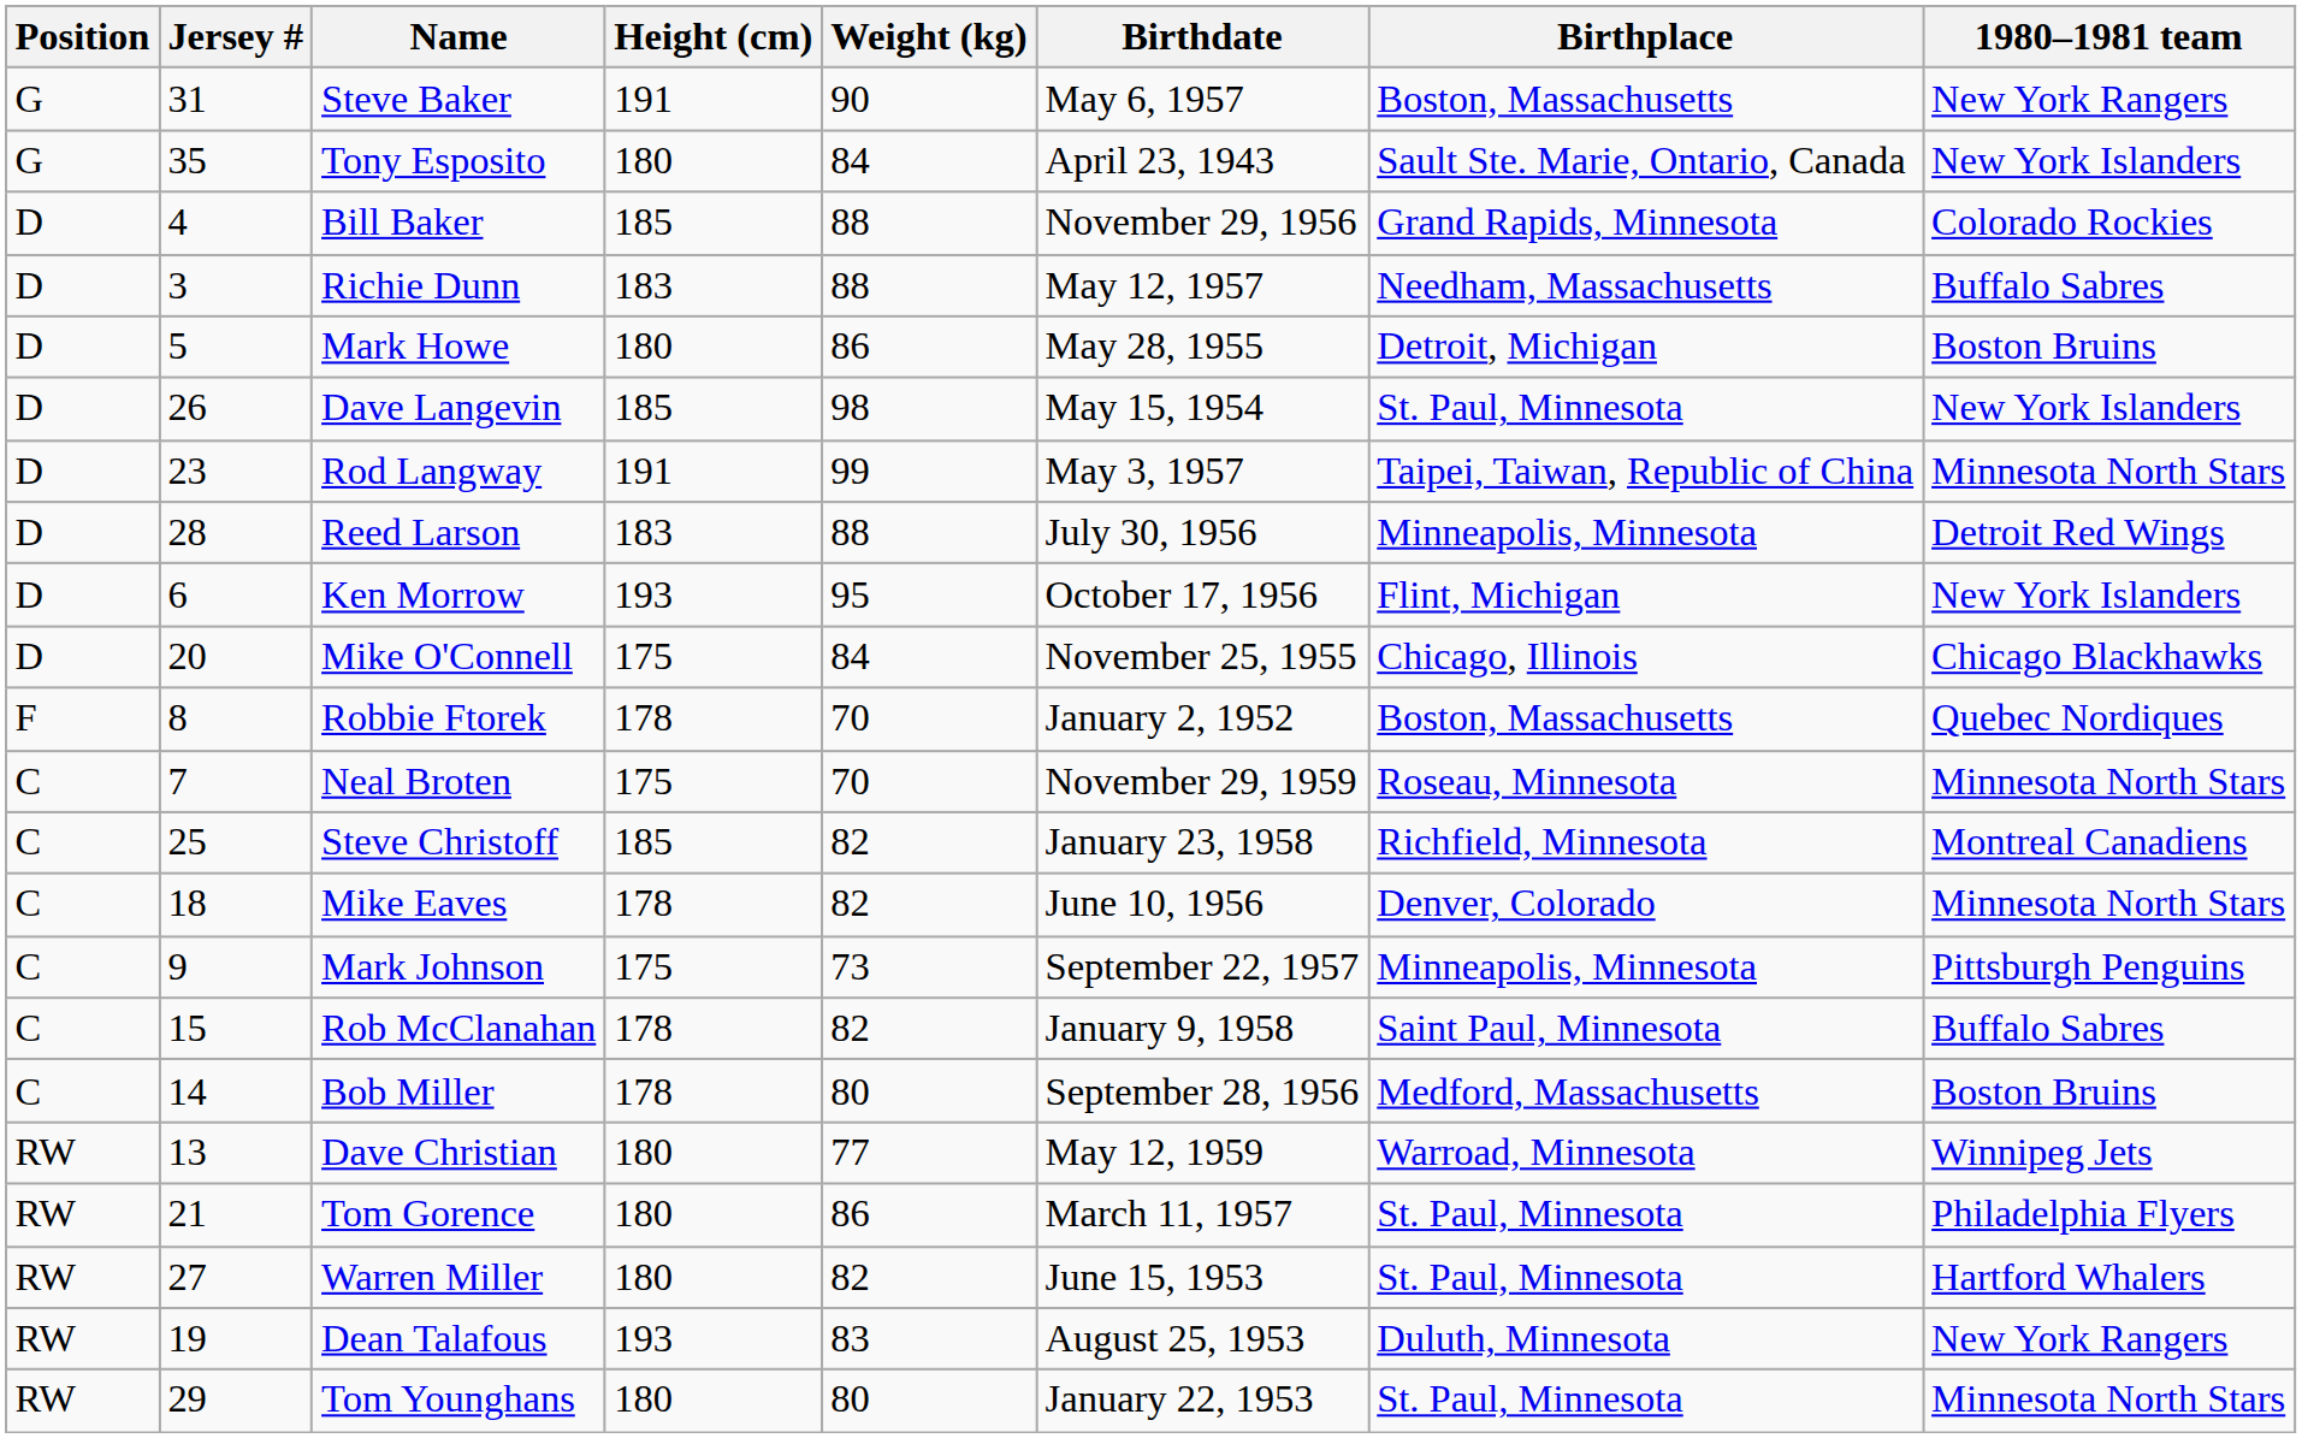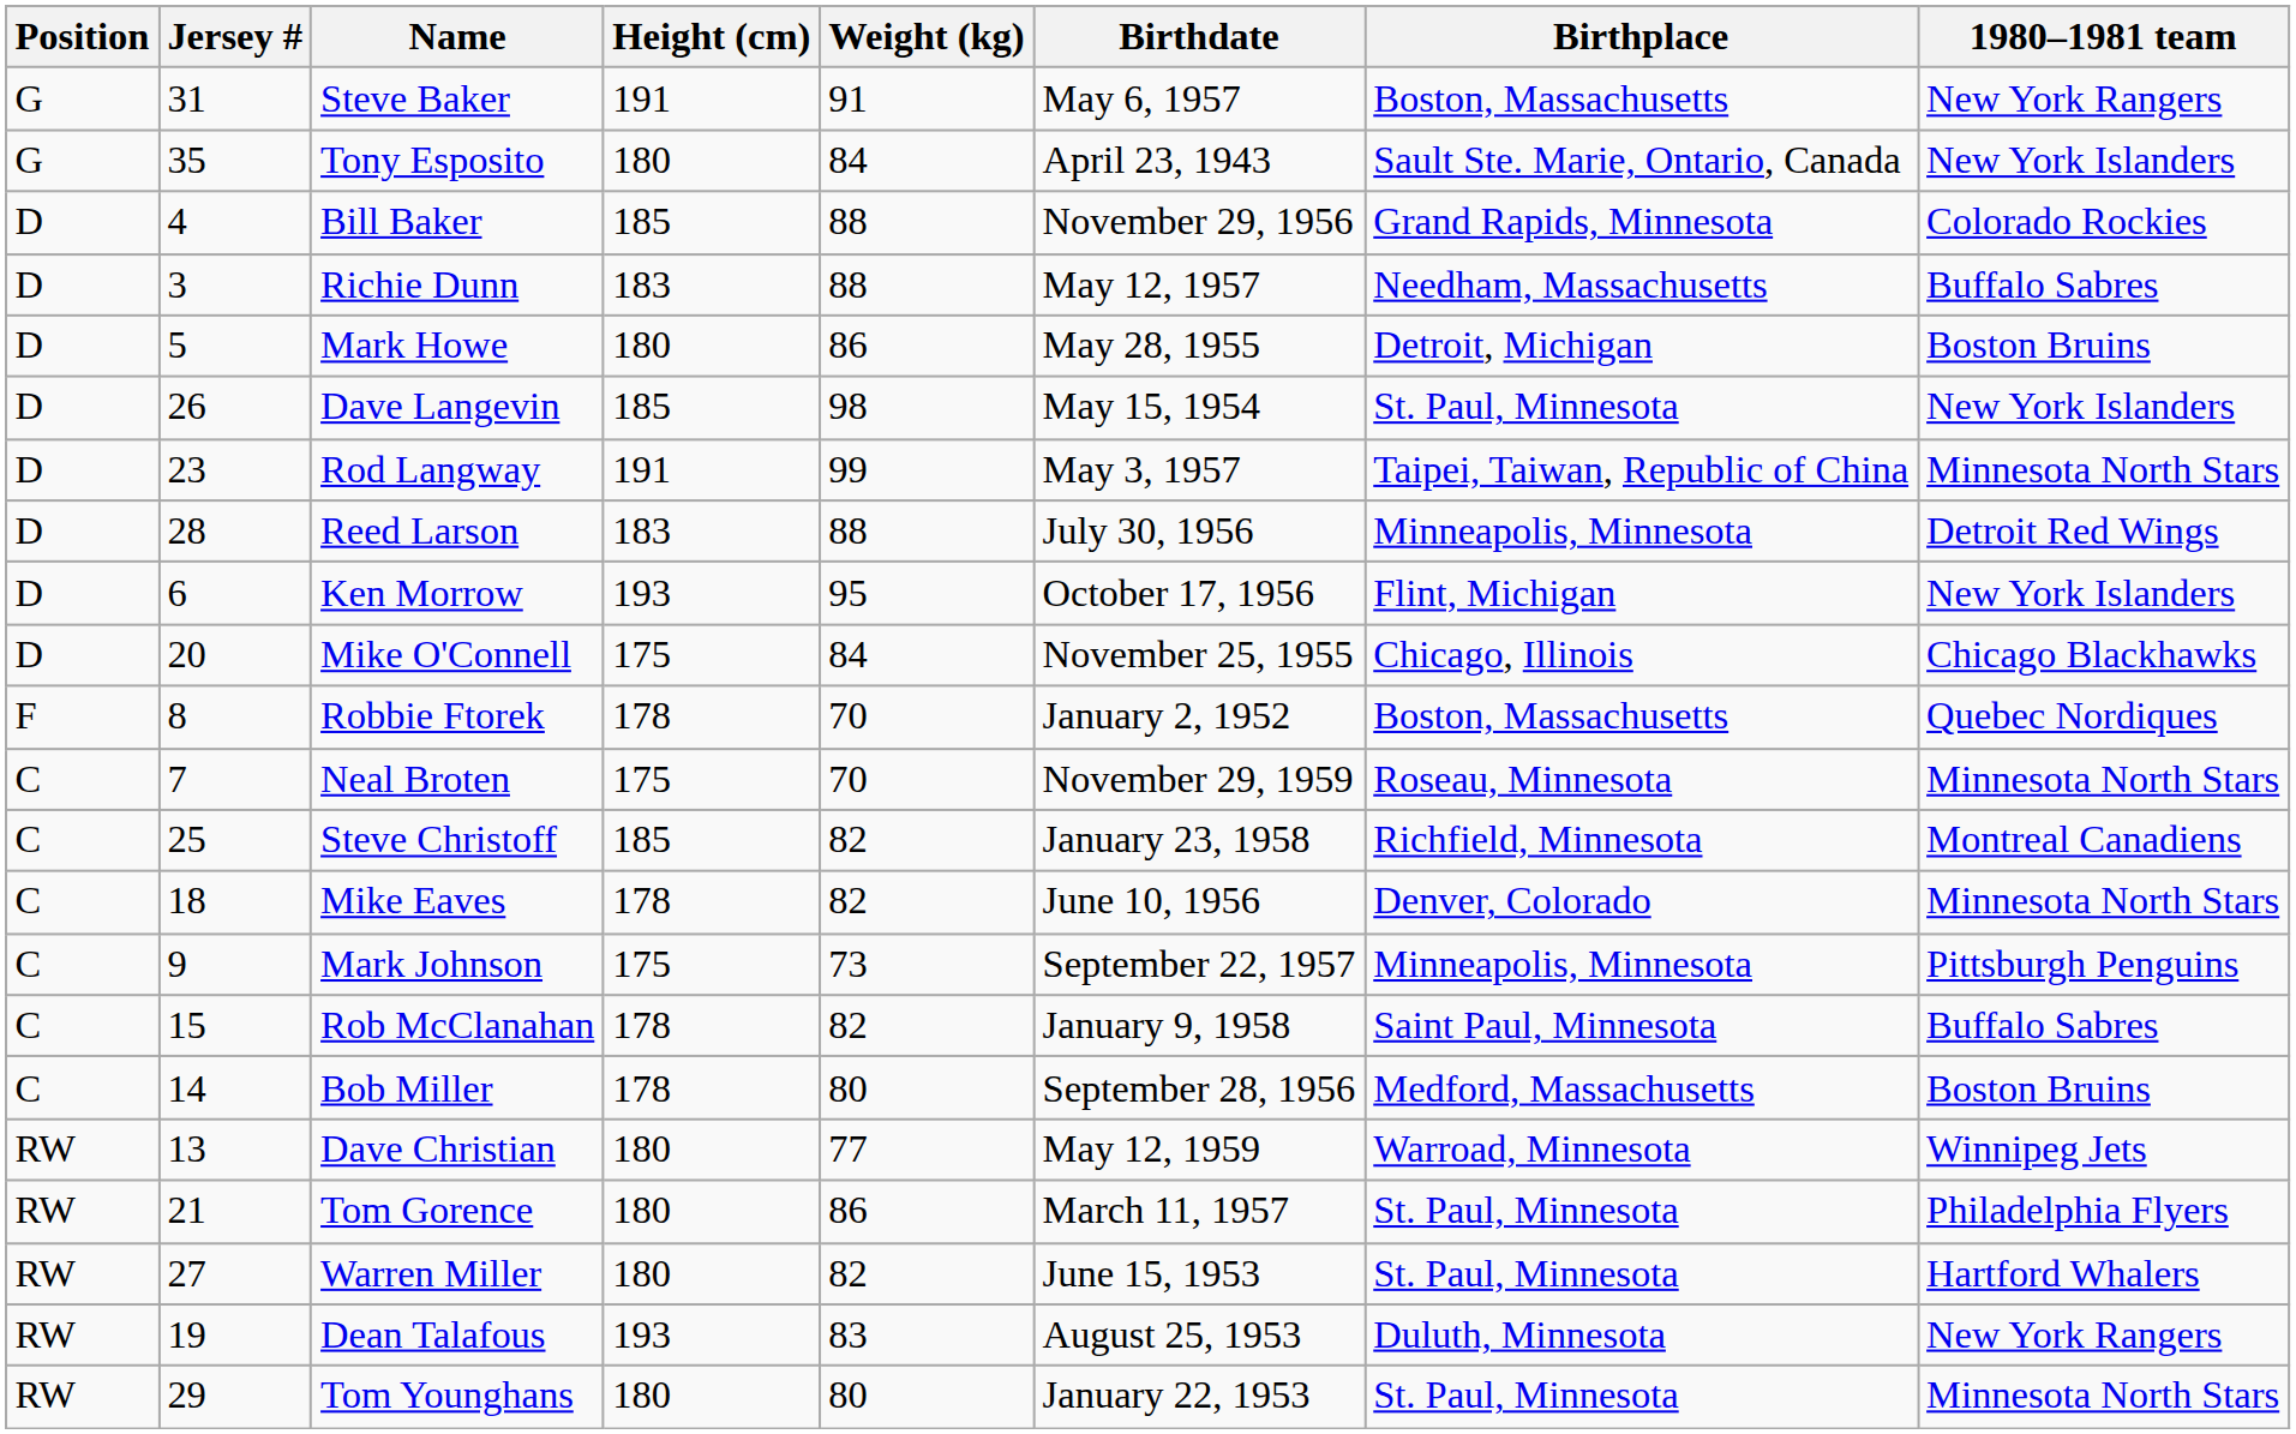Steve Baker | Weight (kg): 90 -> 91
